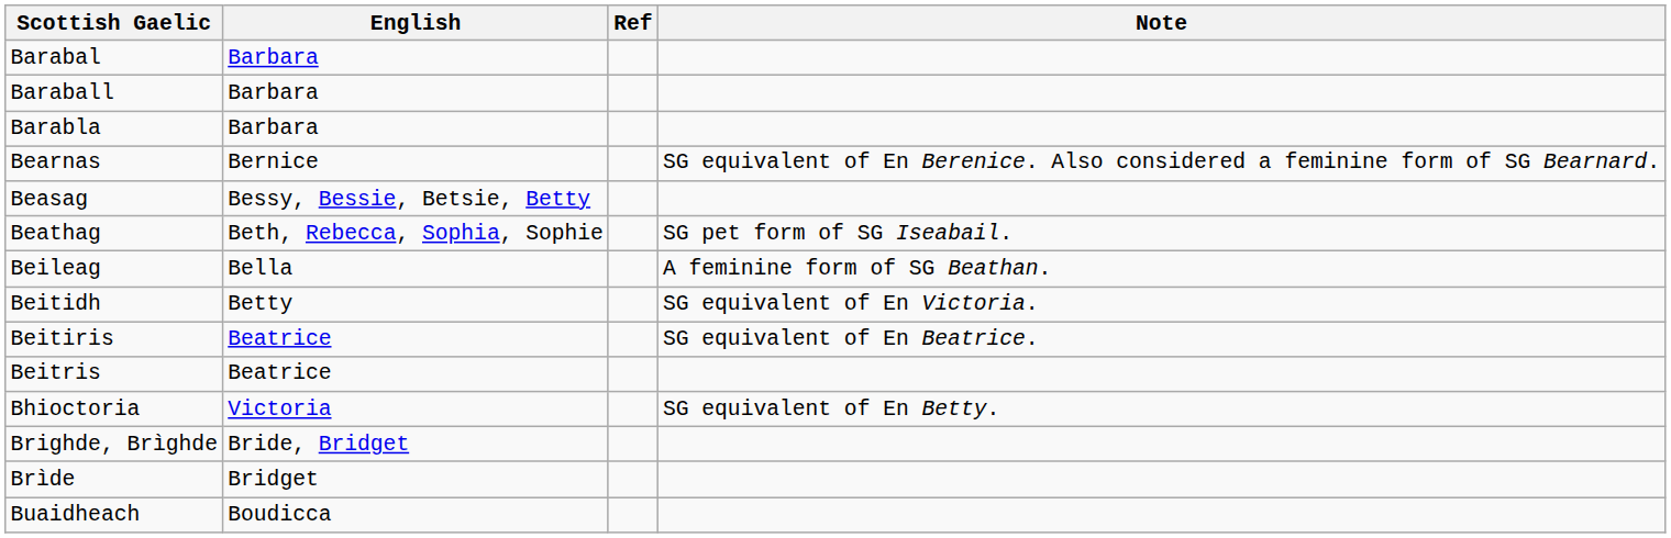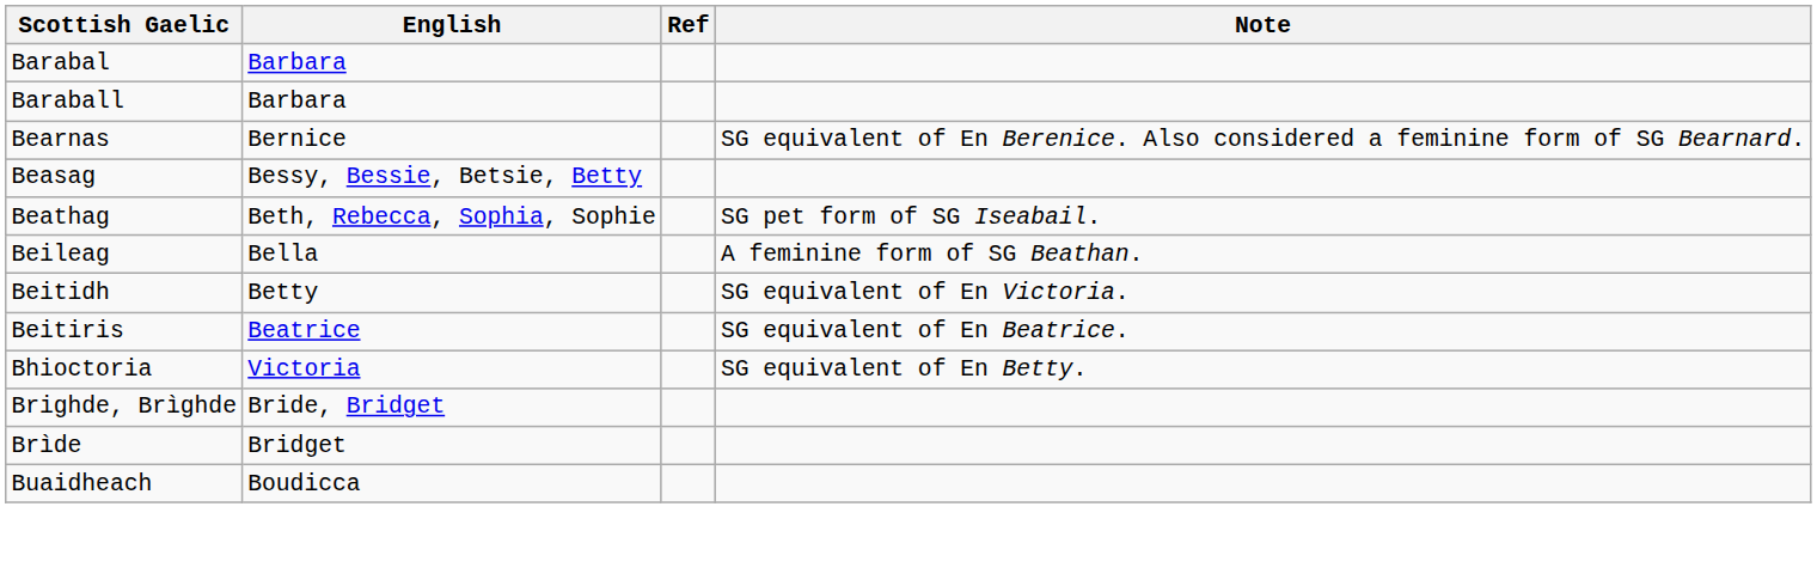- row: Barabla | Barbara
- row: Beitris | Beatrice
